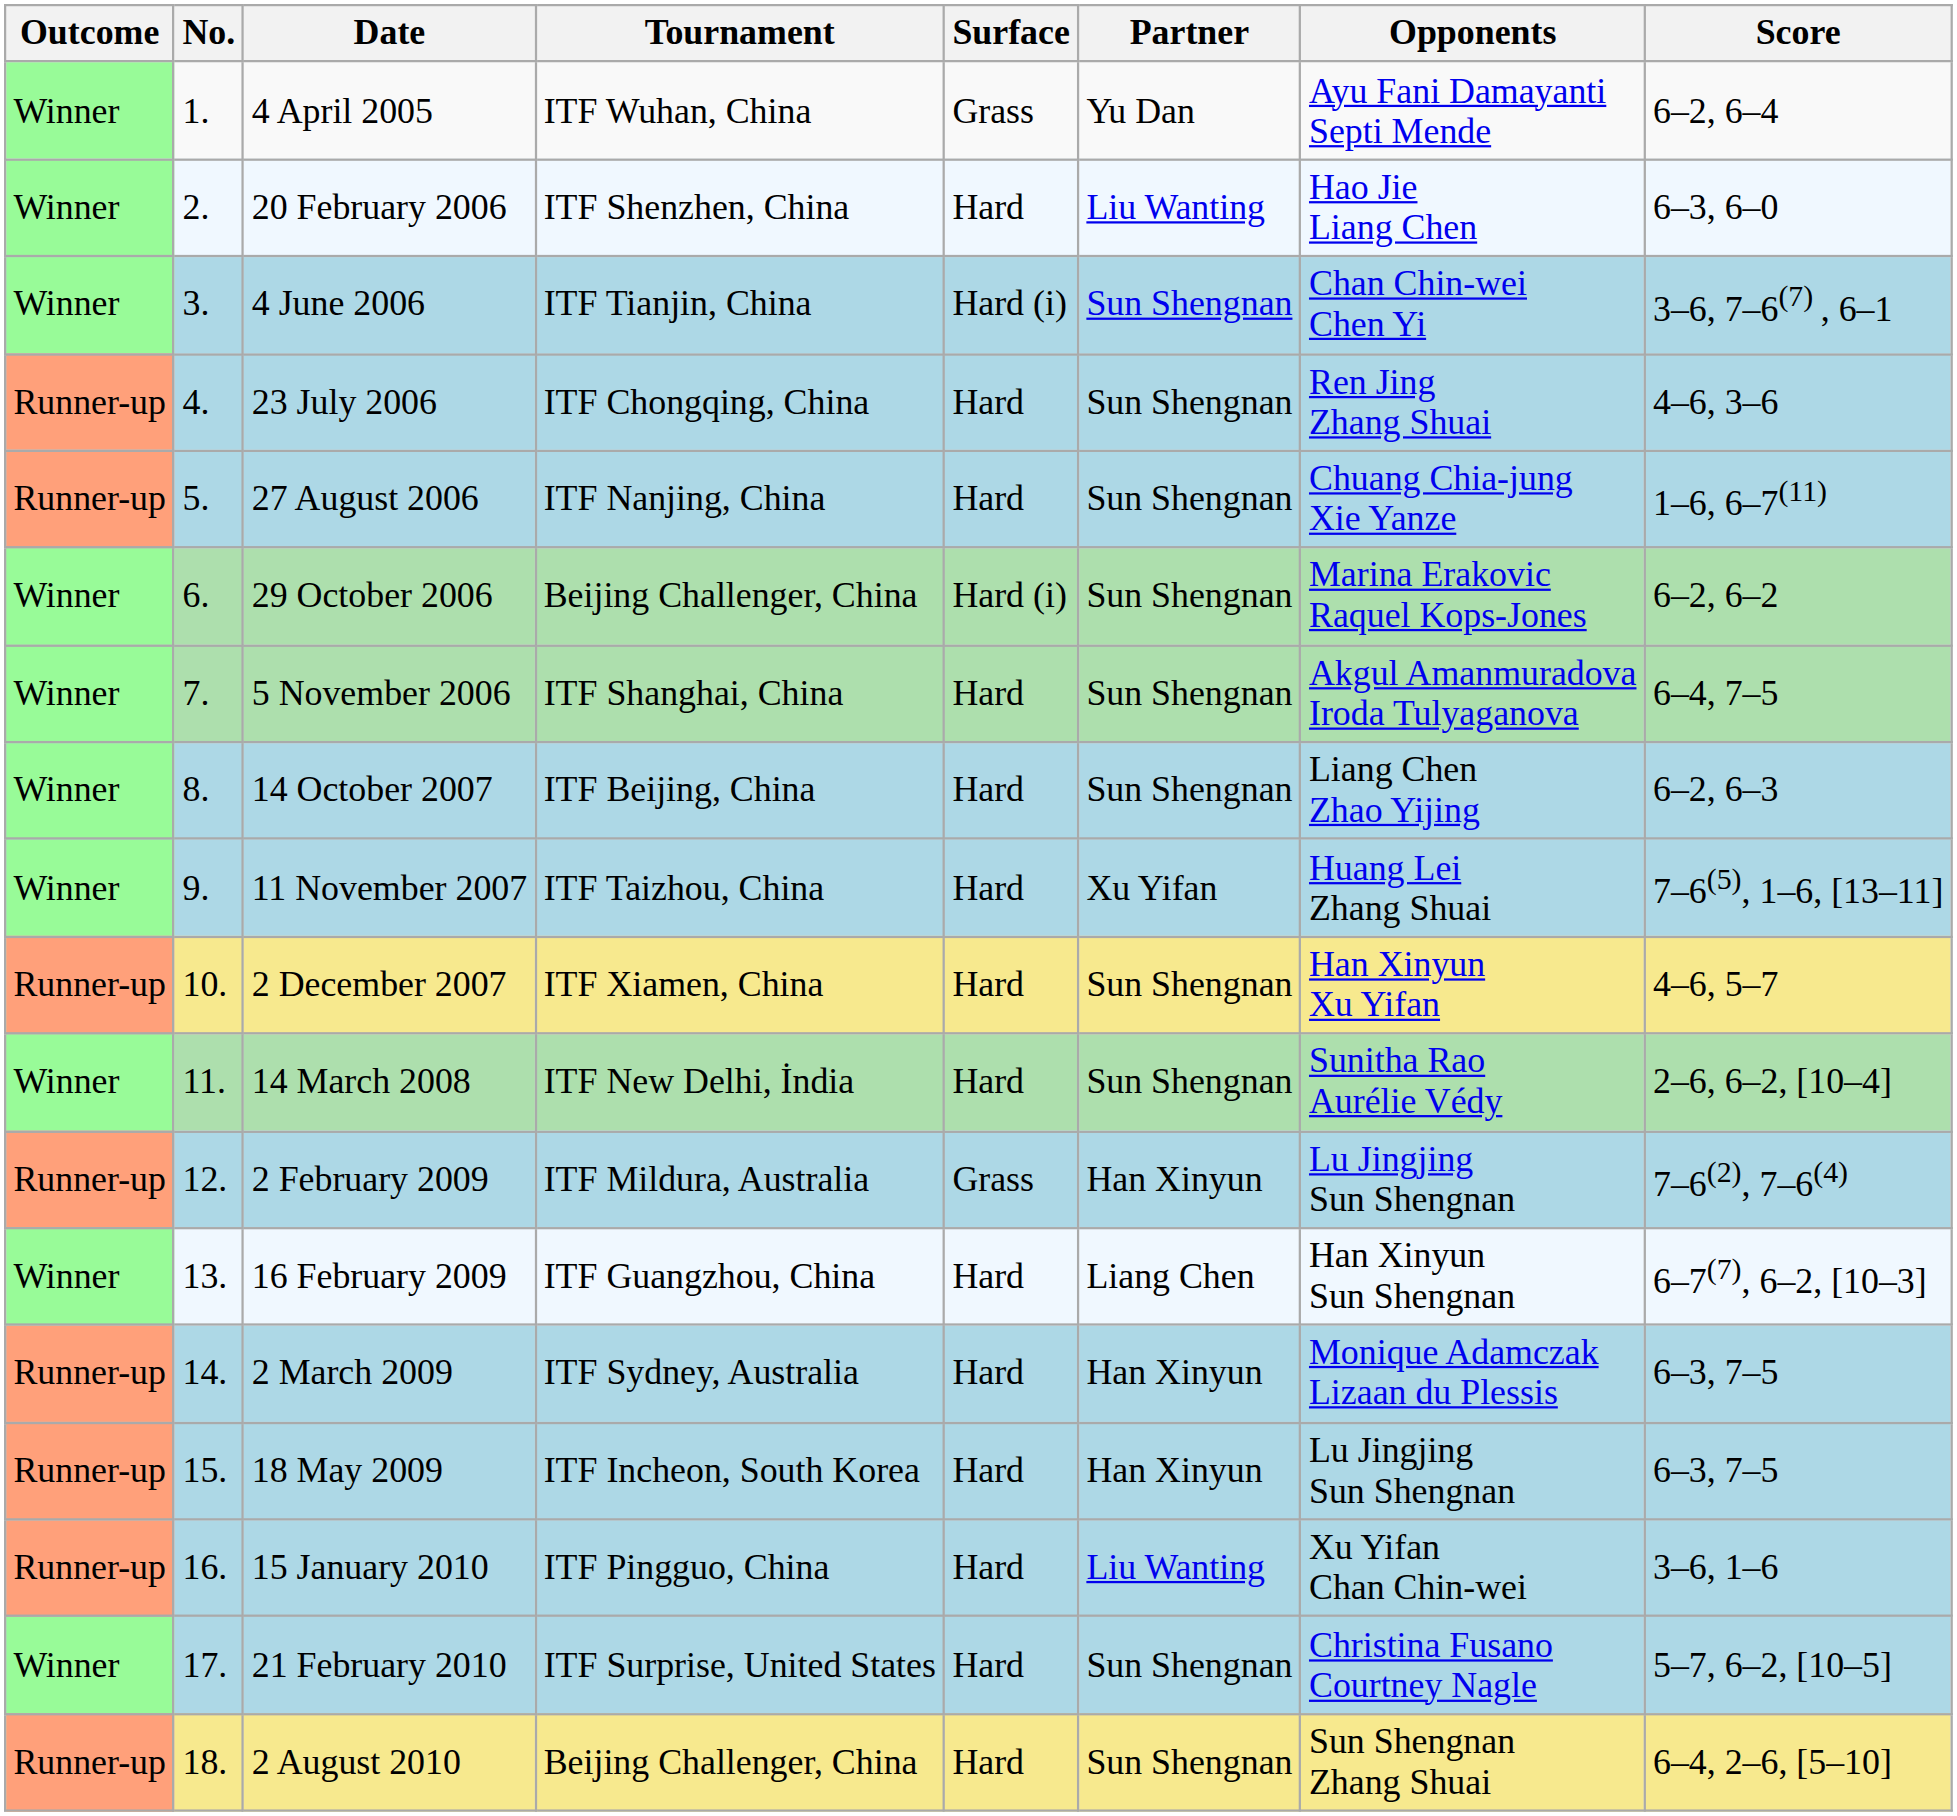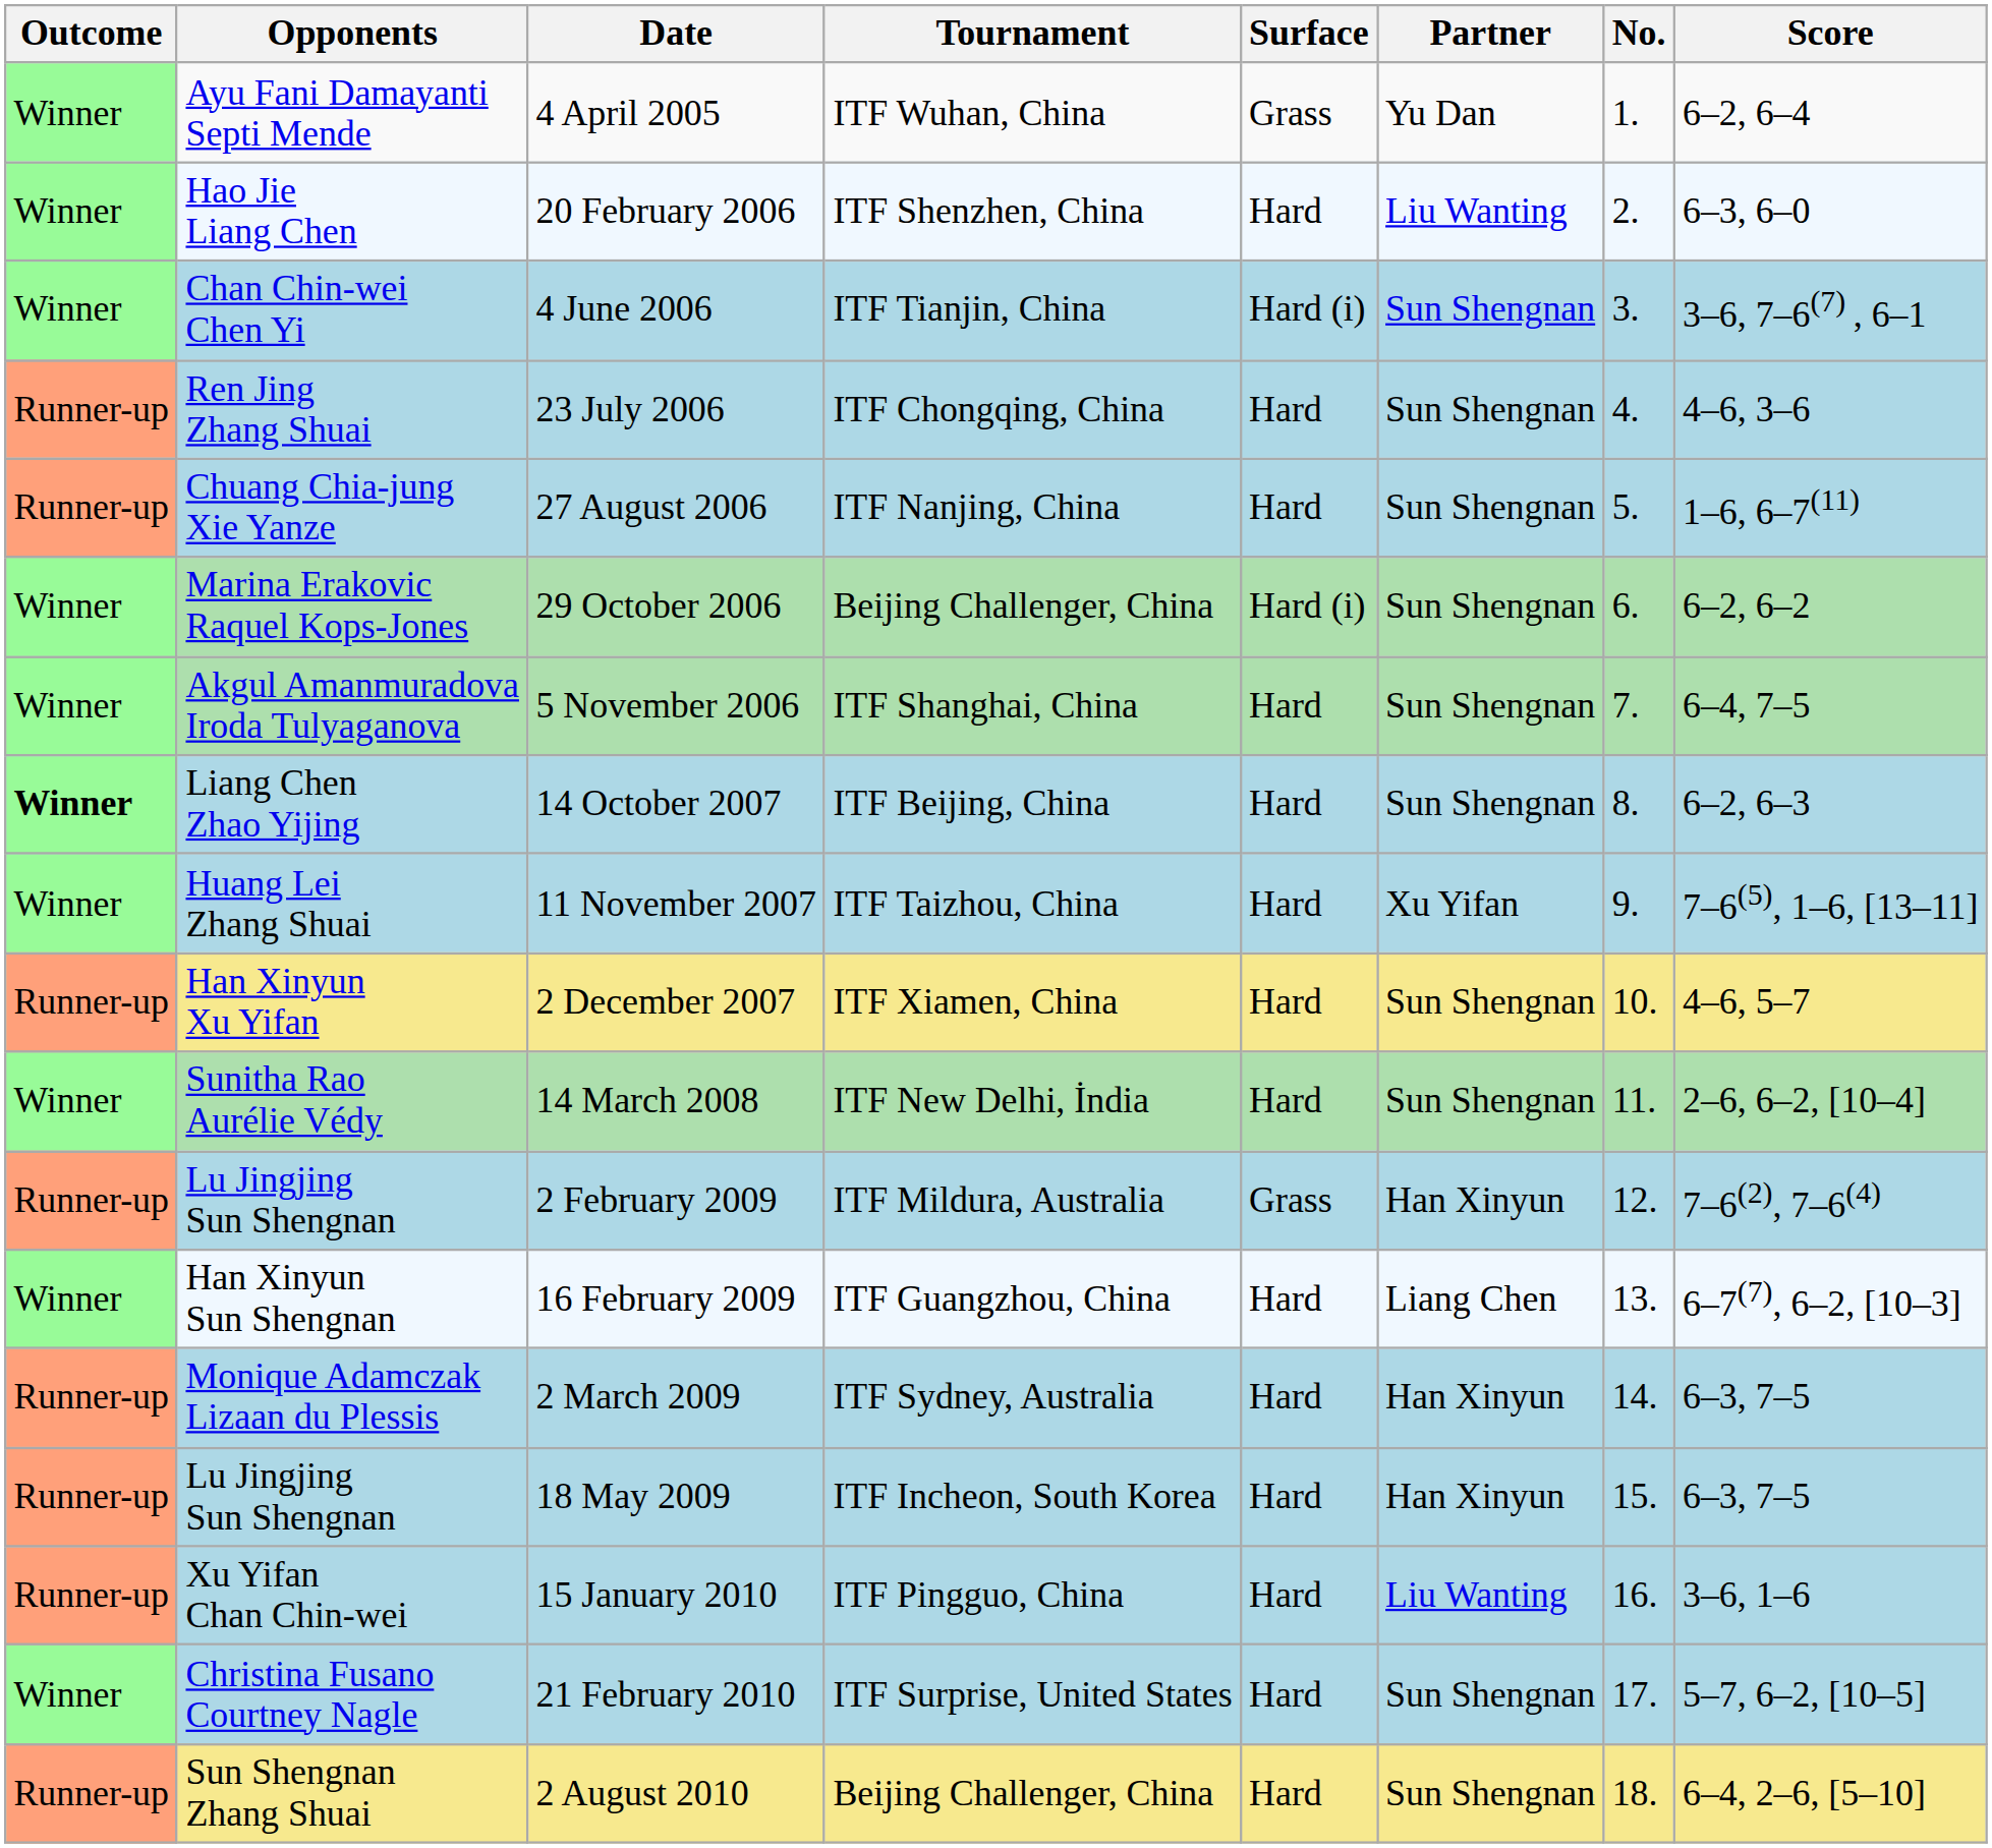columns swapped: No. <-> Opponents
14 October 2007 | Outcome: normal -> bold
